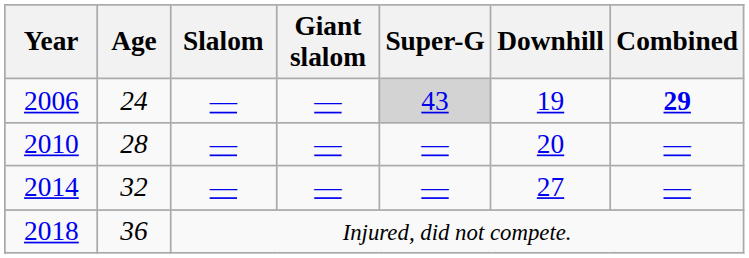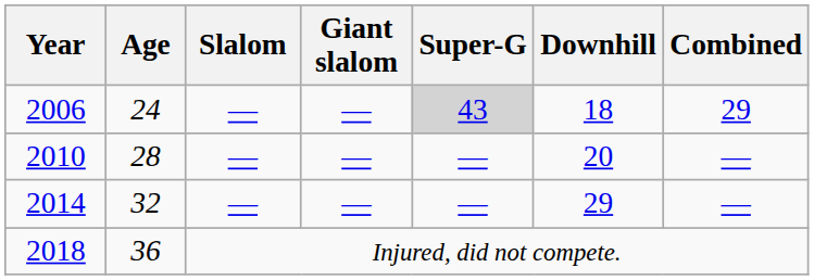2006 | Downhill: 19 -> 18
2006 | Combined: bold -> normal
2014 | Downhill: 27 -> 29
